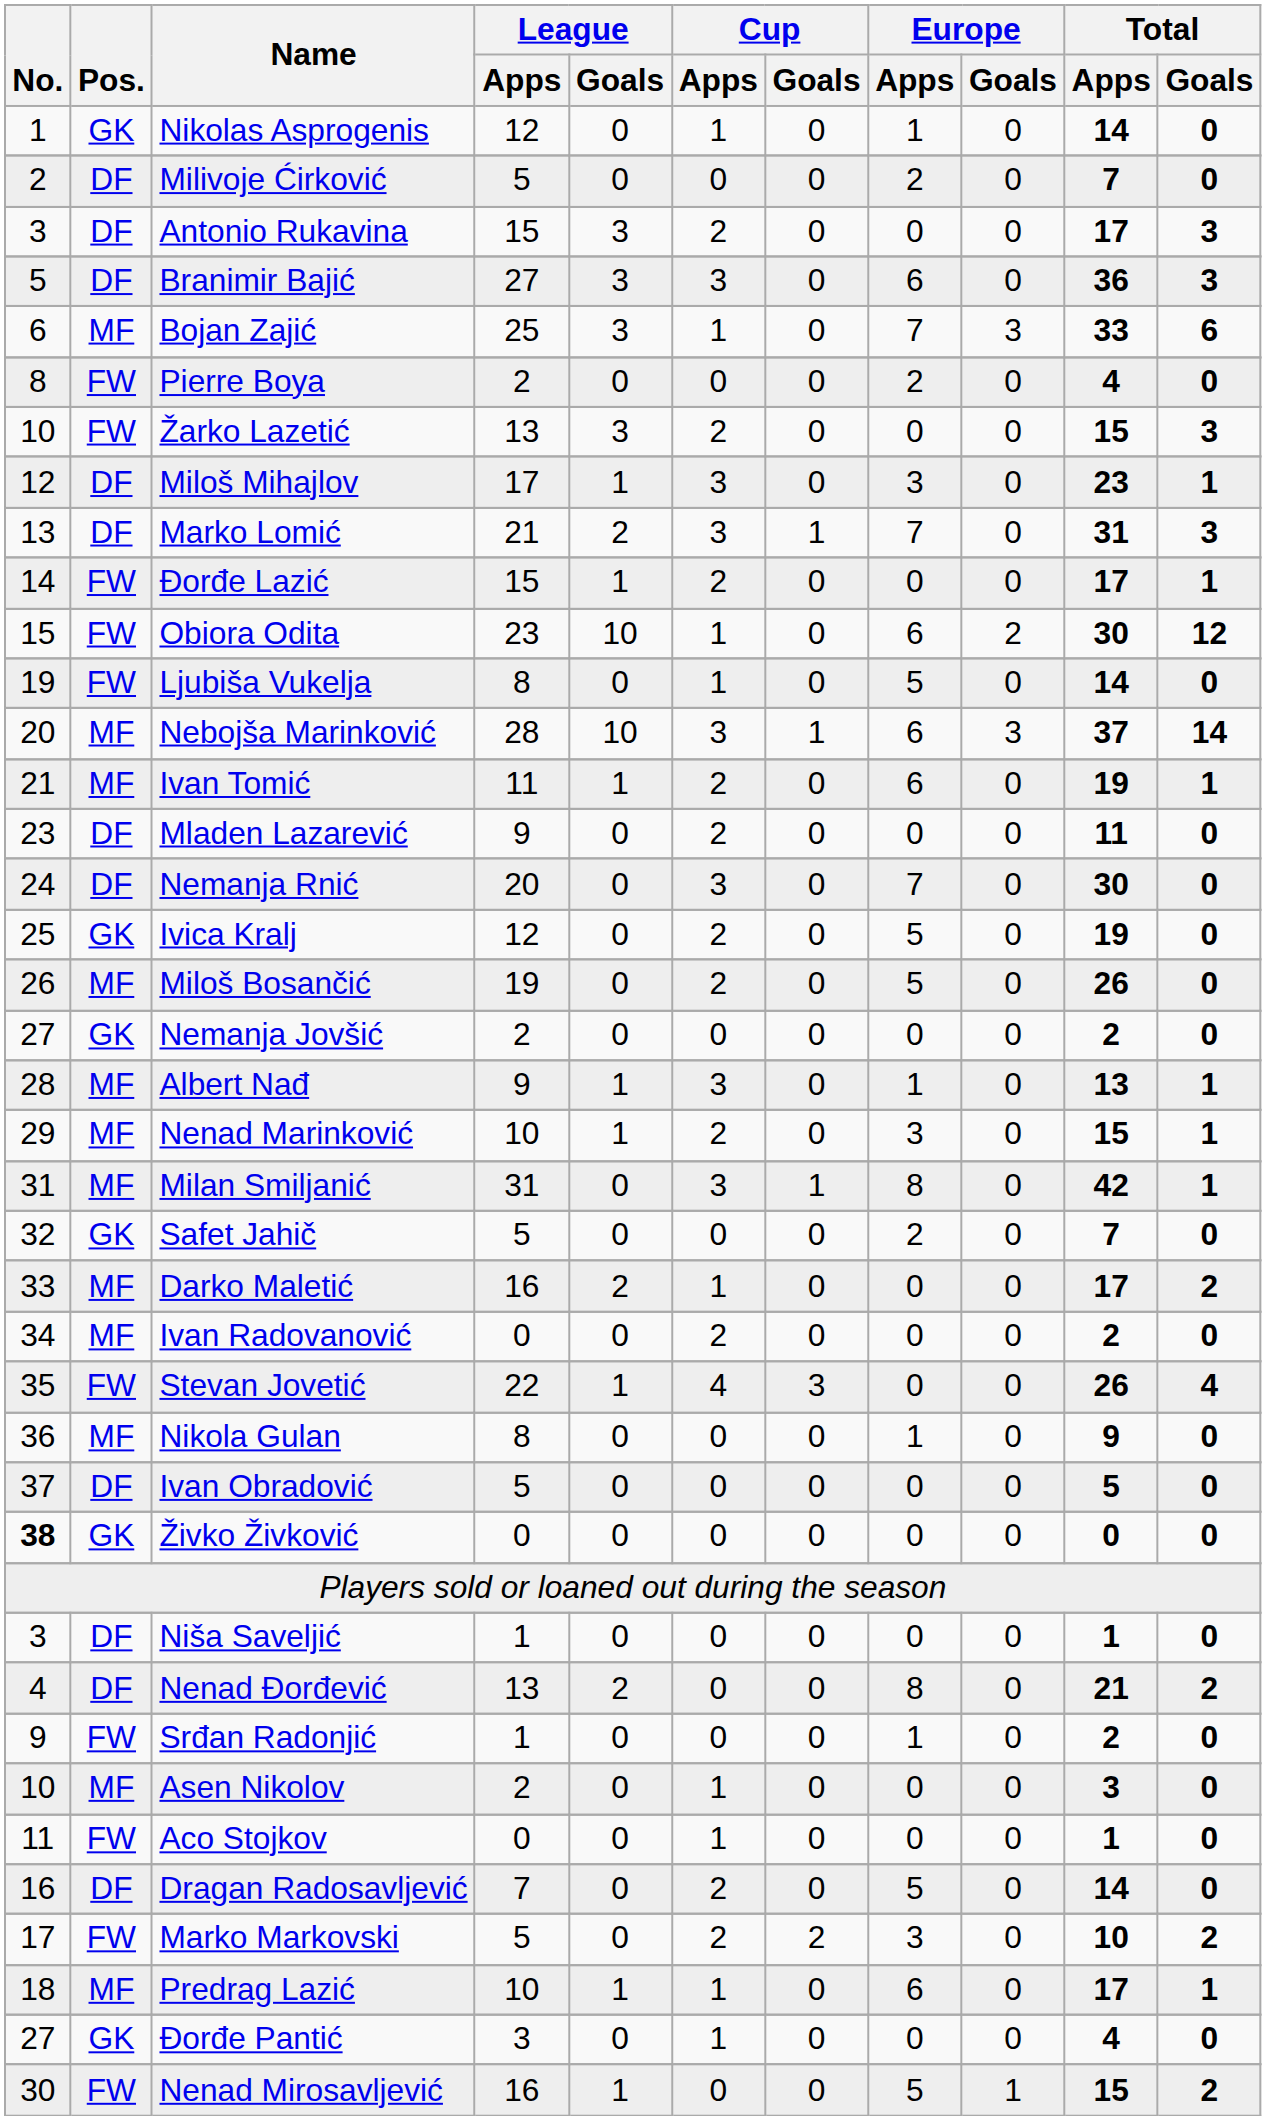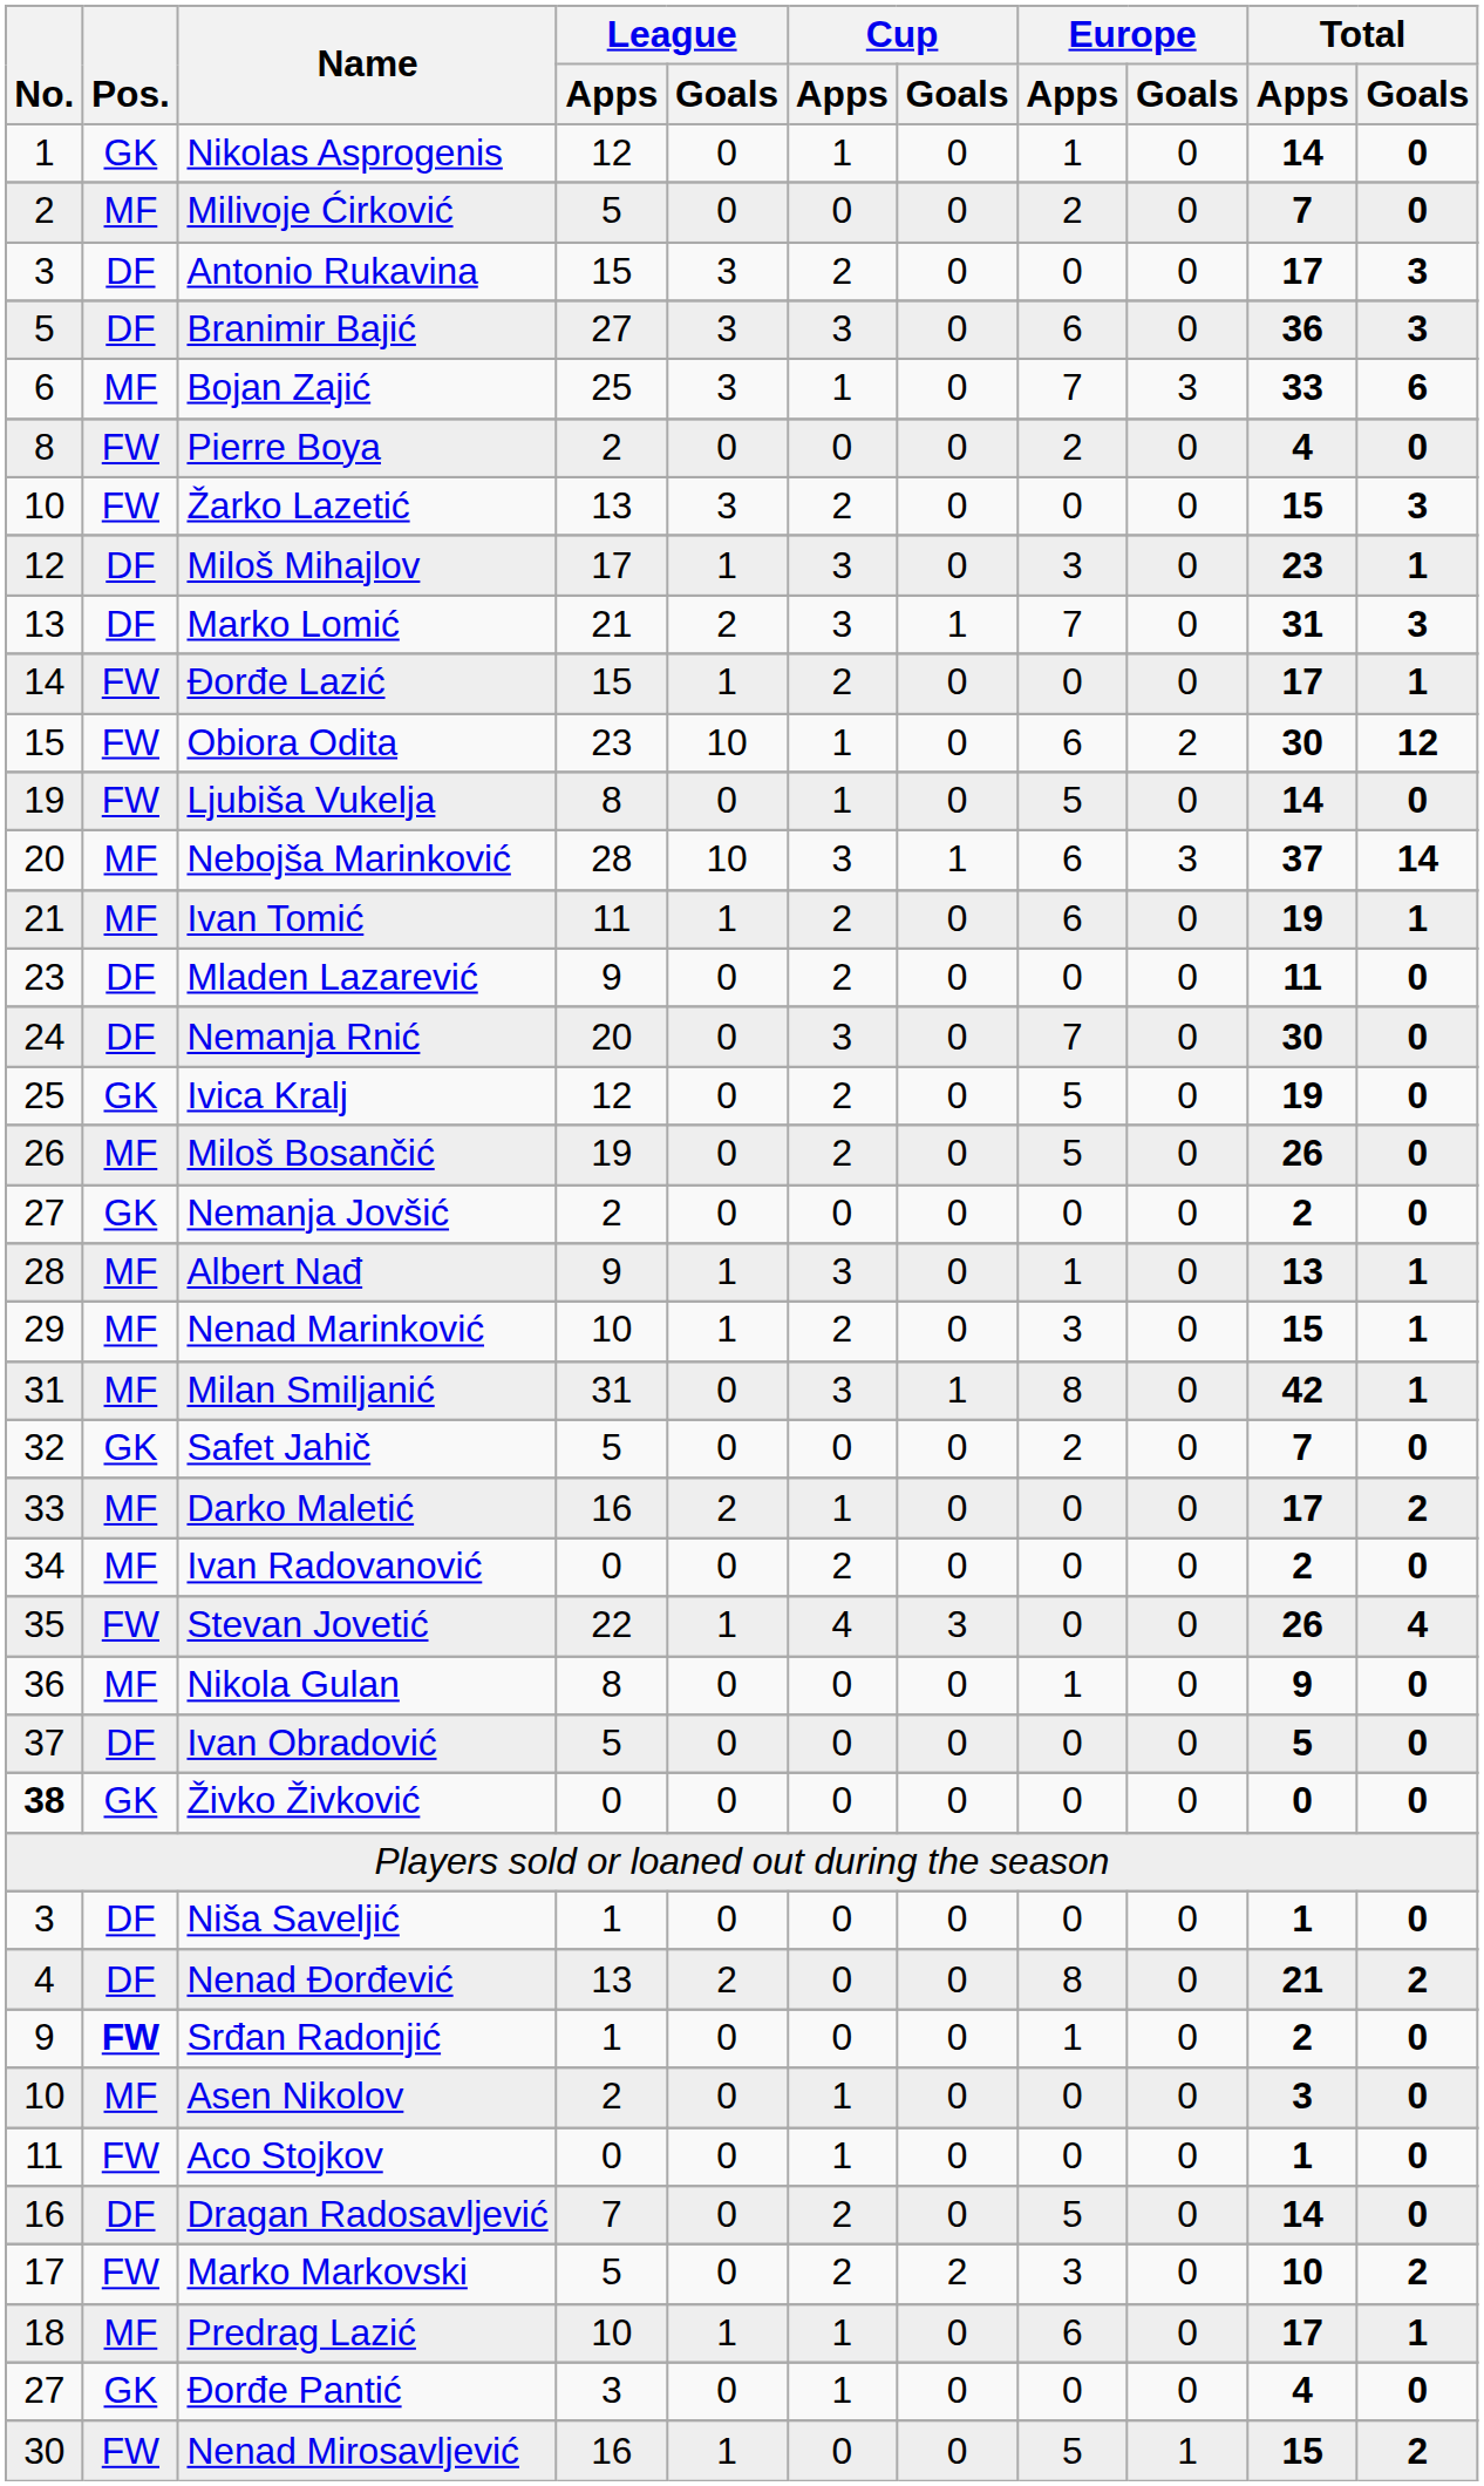Milivoje Ćirković | Pos.: DF -> MF
Srđan Radonjić | Pos.: normal -> bold
